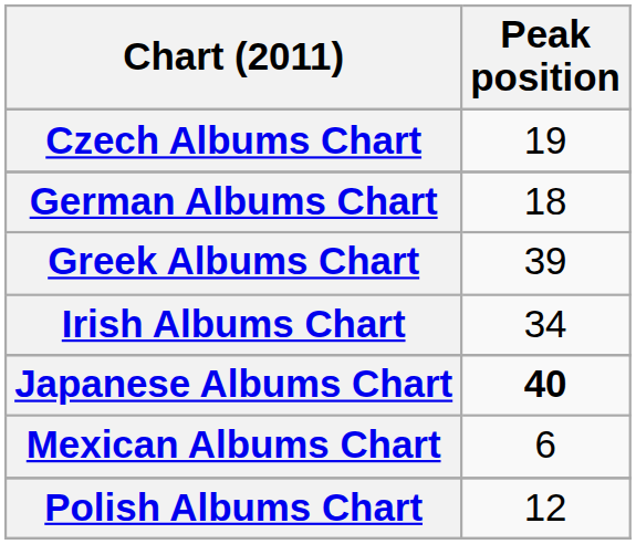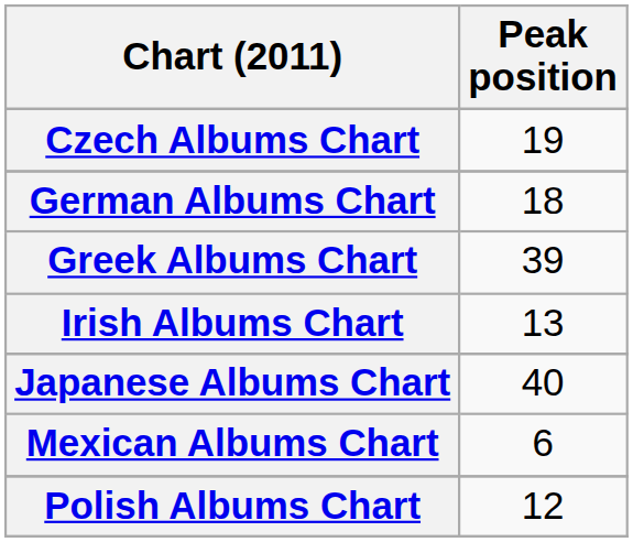Irish Albums Chart | Peak position: 34 -> 13
Japanese Albums Chart | Peak position: bold -> normal
